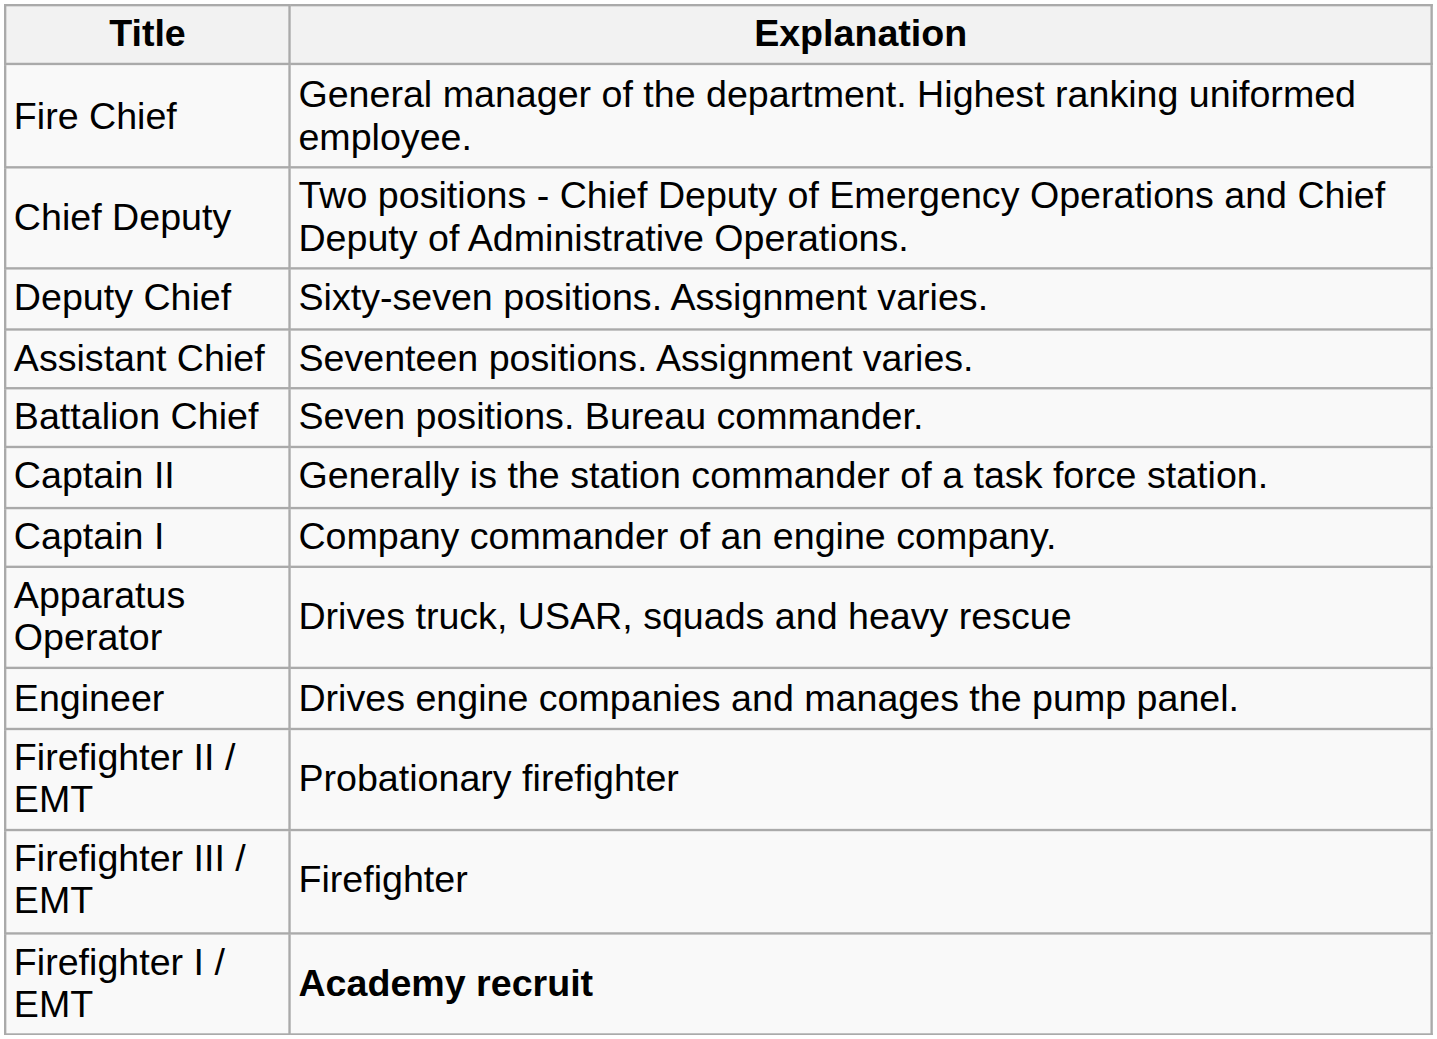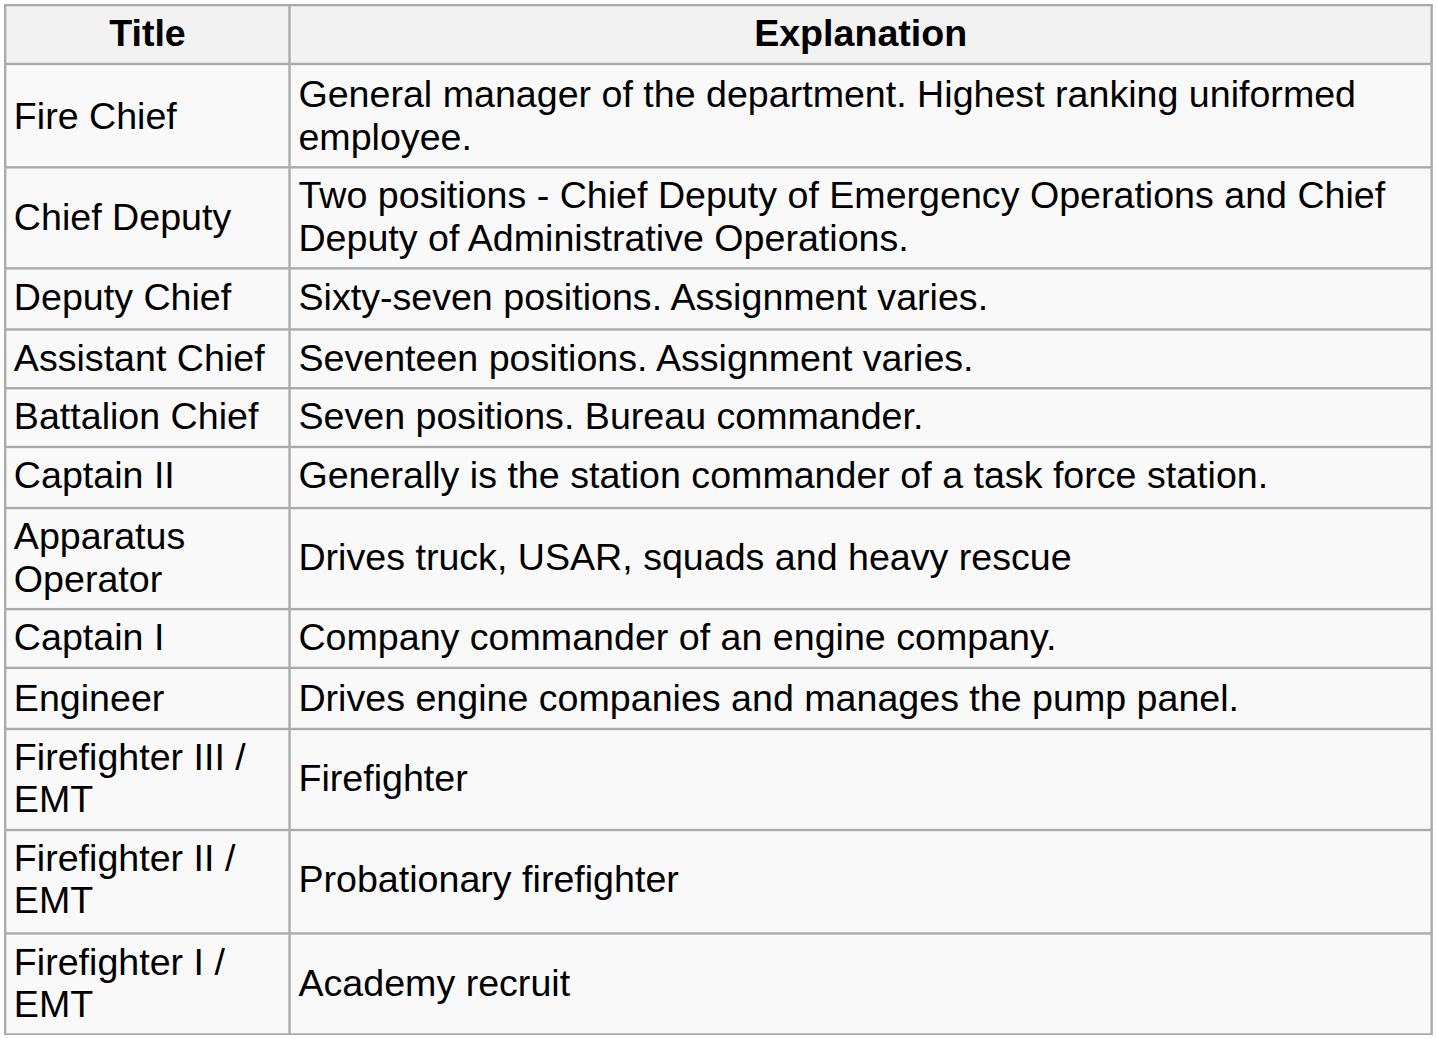rows swapped: Captain I <-> Apparatus Operator
rows swapped: Firefighter III / EMT <-> Firefighter II / EMT
Firefighter I / EMT | Explanation: bold -> normal
